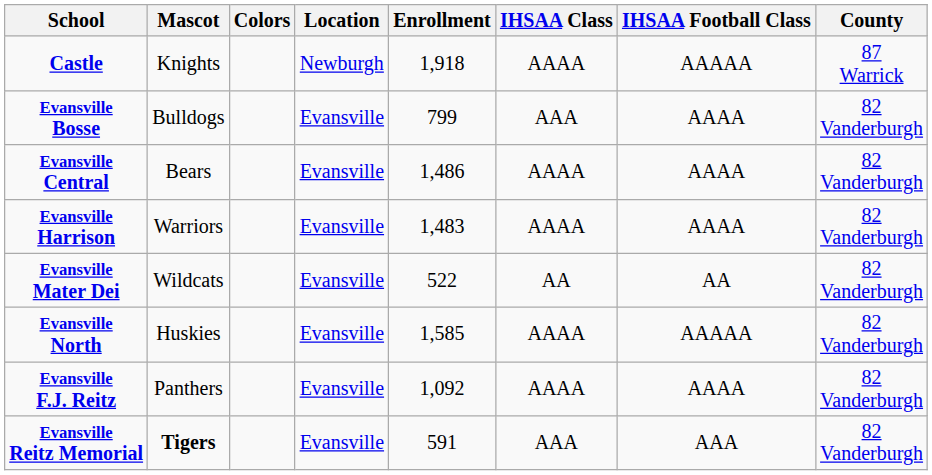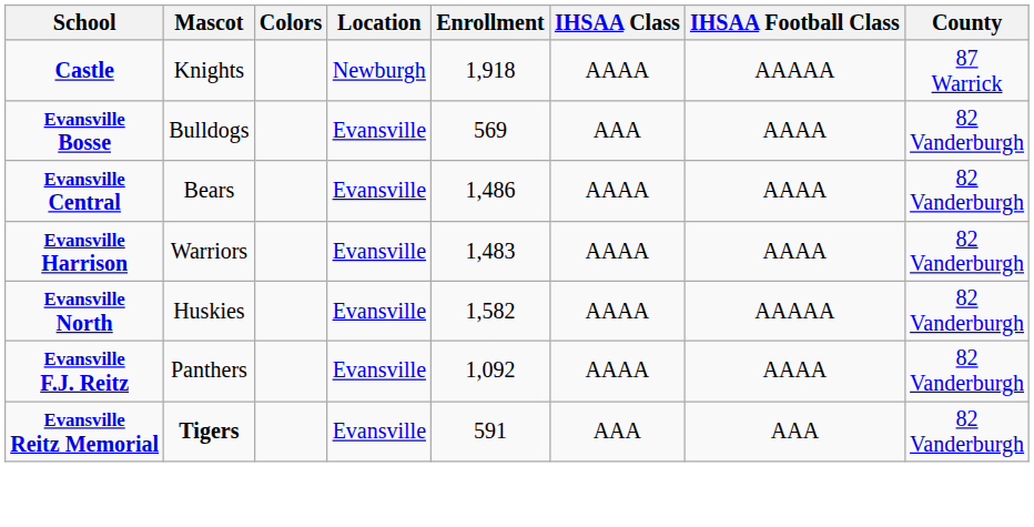Evansville Bosse | Enrollment: 799 -> 569
- row: Evansville Mater Dei | Wildcats | Evansville | 522 | AA | AA | 82 Vanderburgh
Evansville North | Enrollment: 1,585 -> 1,582
